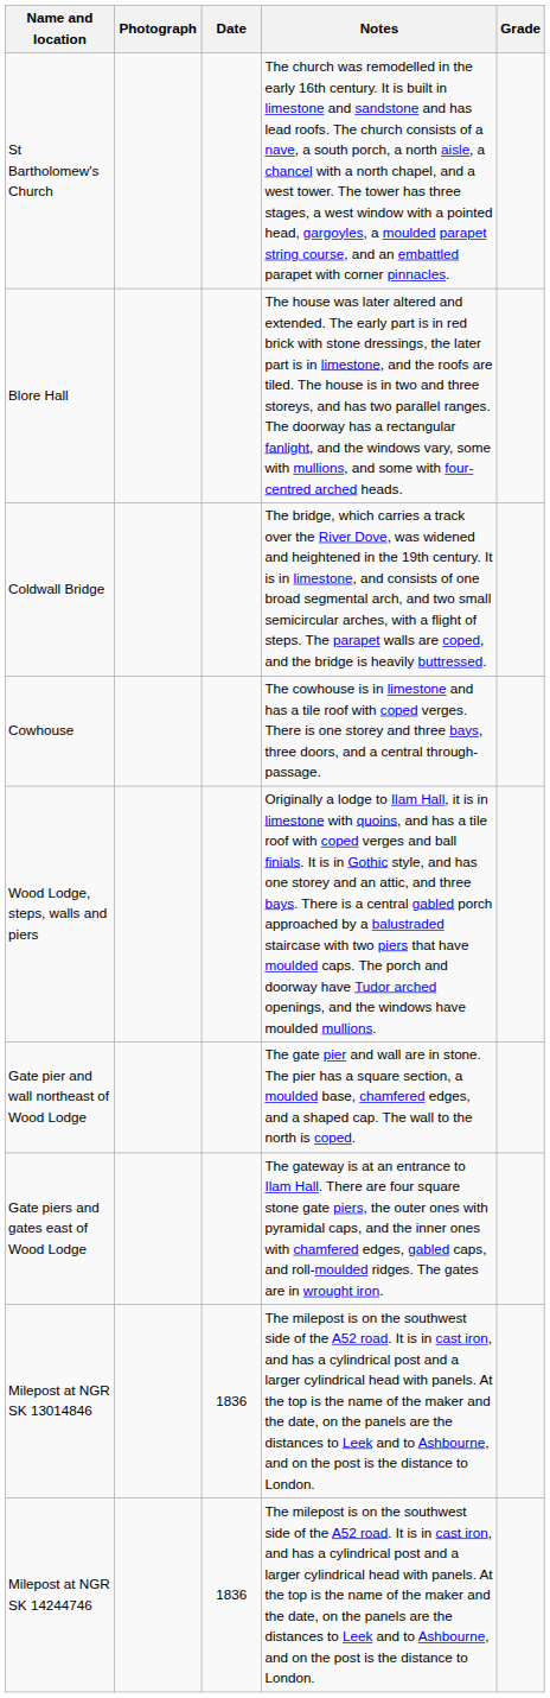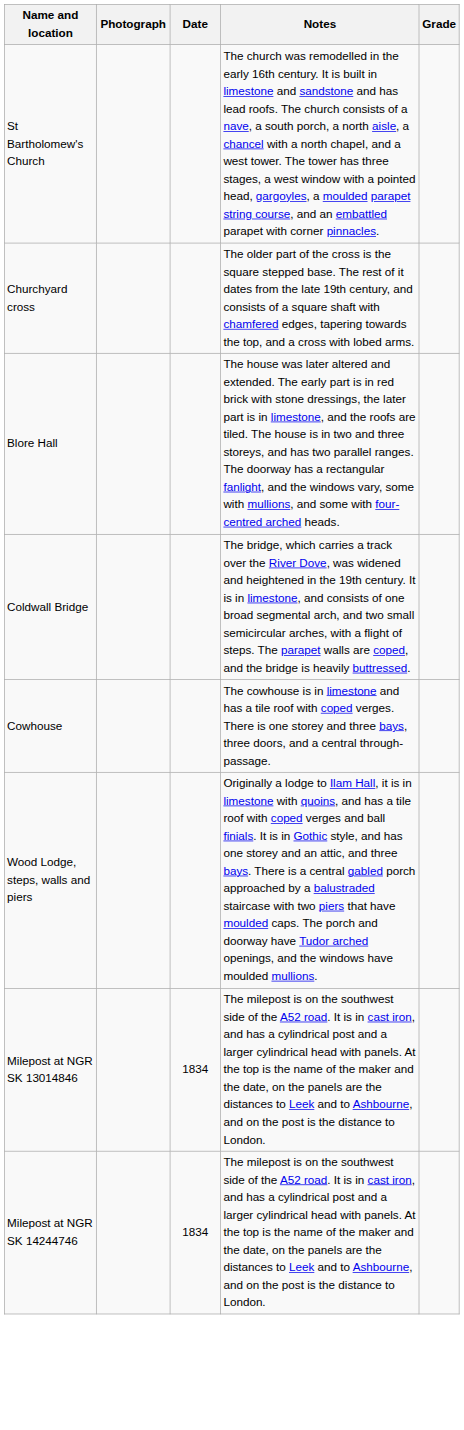+ row: Churchyard cross | The older part of the cross is the square stepped base. The rest of it dates from the late 19th century, and consists of a square shaft with chamfered edges, tapering towards the top, and a cross with lobed arms.
- row: Gate pier and wall northeast of Wood Lodge | The gate pier and wall are in stone. The pier has a square section, a moulded base, chamfered edges, and a shaped cap. The wall to the north is coped.
- row: Gate piers and gates east of Wood Lodge | The gateway is at an entrance to Ilam Hall. There are four square stone gate piers, the outer ones with pyramidal caps, and the inner ones with chamfered edges, gabled caps, and roll-moulded ridges. The gates are in wrought iron.
Milepost at NGR SK 13014846 | Date: 1836 -> 1834
Milepost at NGR SK 14244746 | Date: 1836 -> 1834
